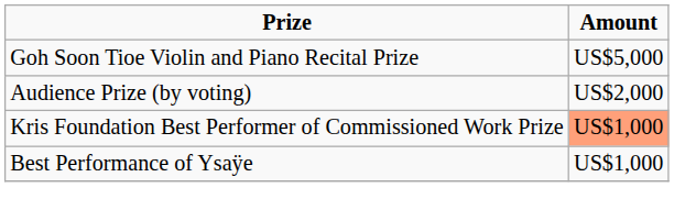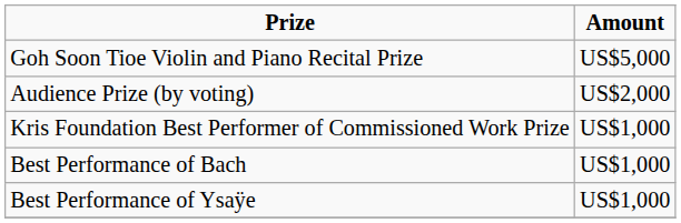Kris Foundation Best Performer of Commissioned Work Prize | Amount: lightsalmon background -> no background
+ row: Best Performance of Bach | US$1,000
